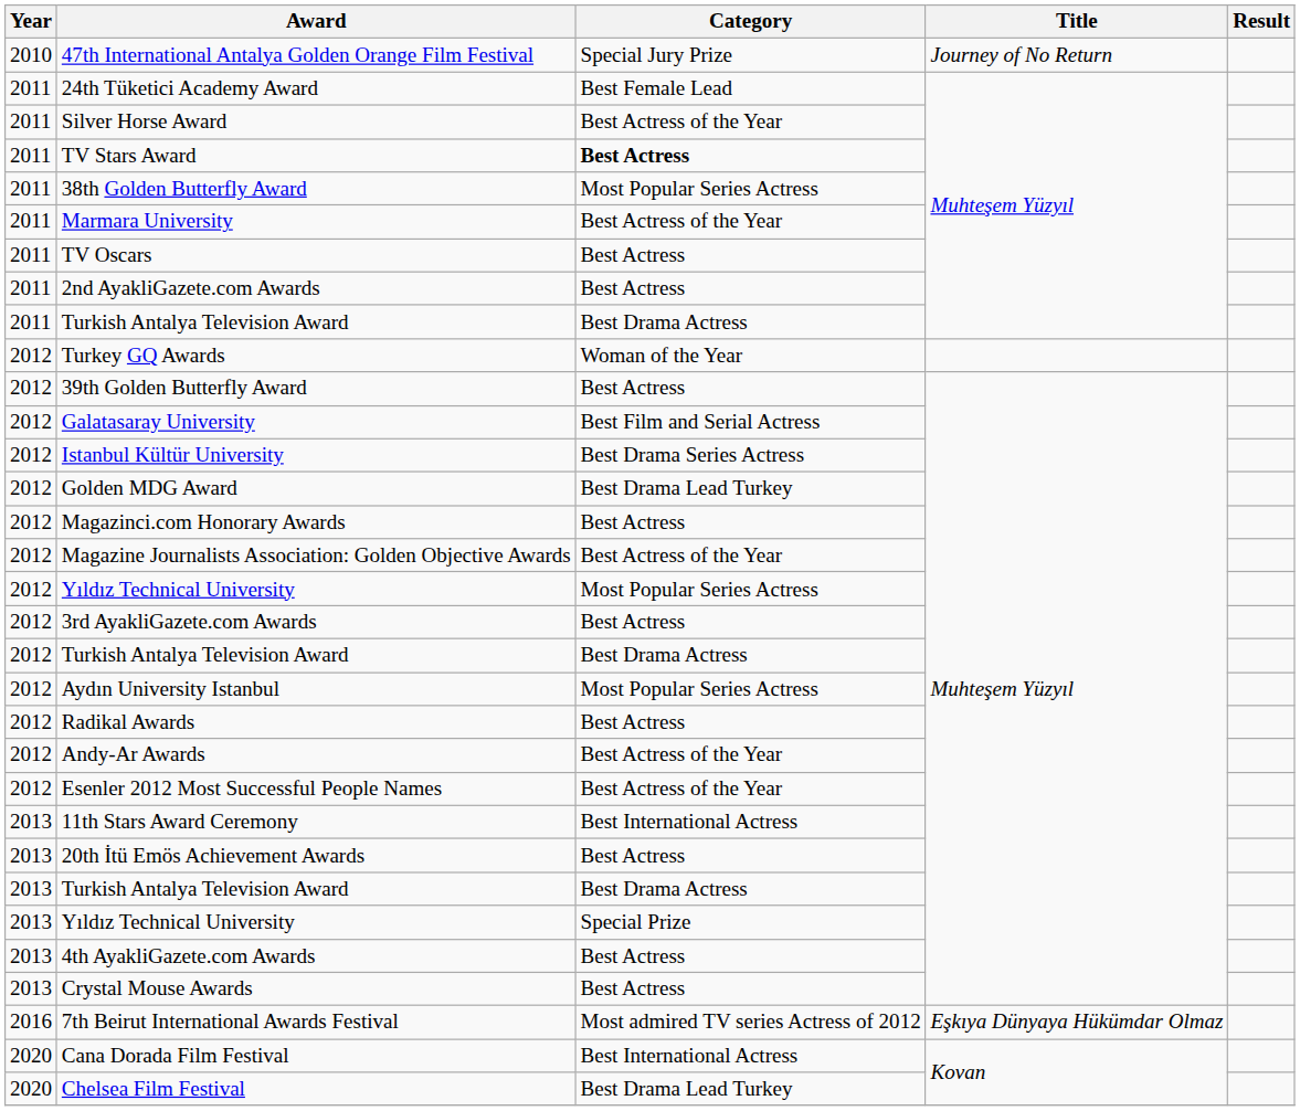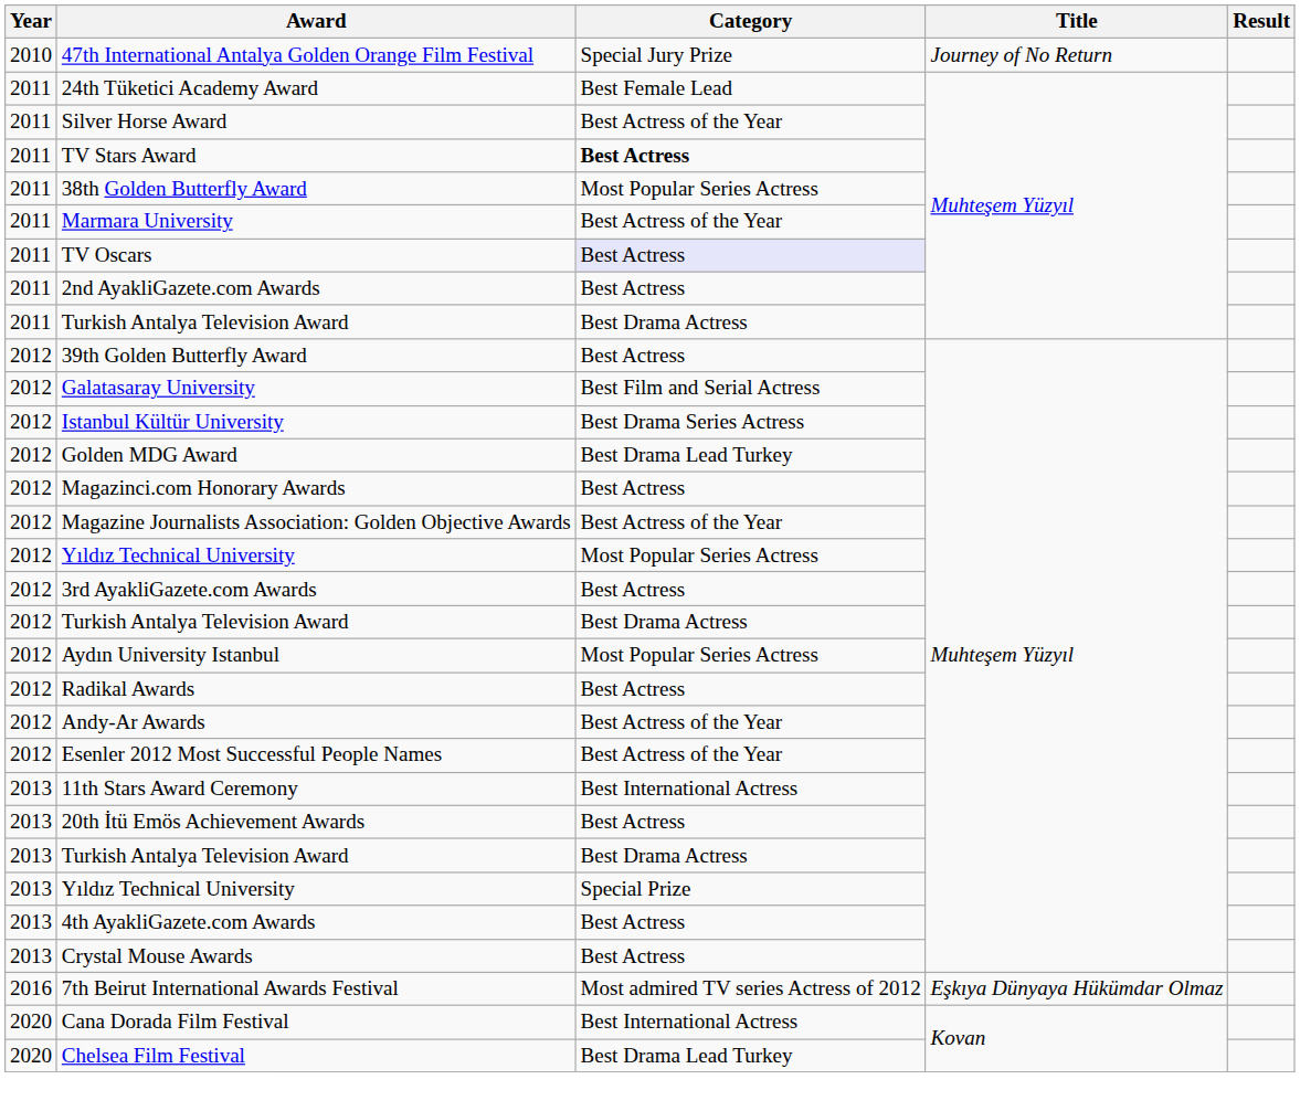TV Oscars | Category: no background -> lavender background
- row: 2012 | Turkey GQ Awards | Woman of the Year
